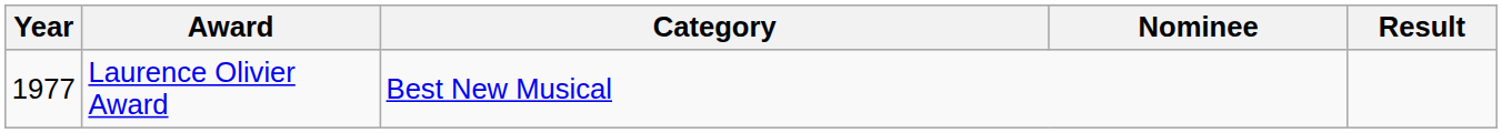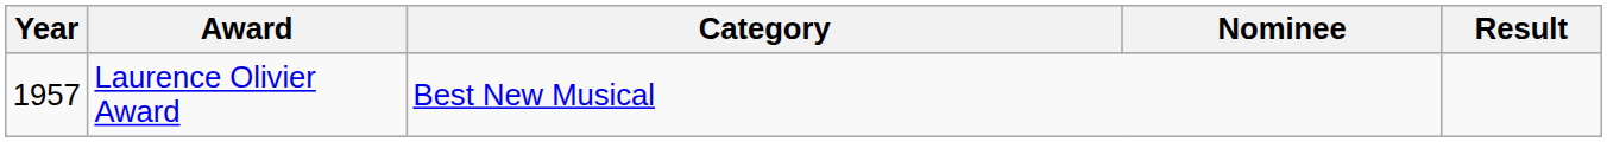Laurence Olivier Award | Year: 1977 -> 1957
